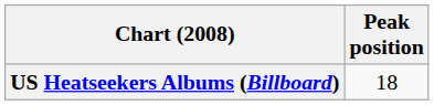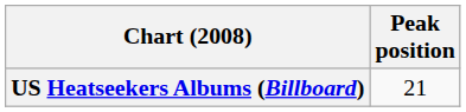US Heatseekers Albums (Billboard) | Peak position: 18 -> 21
